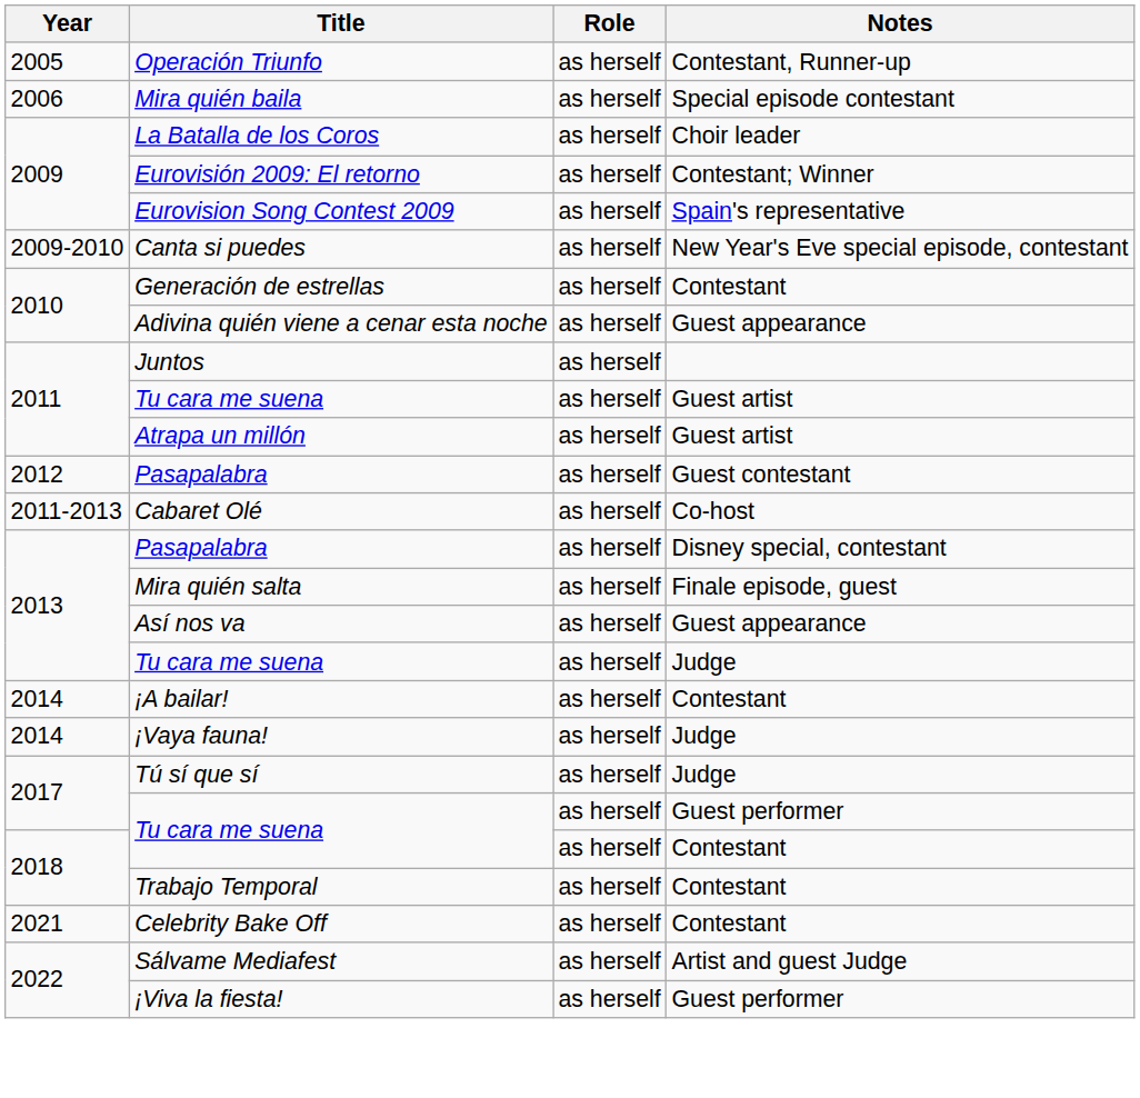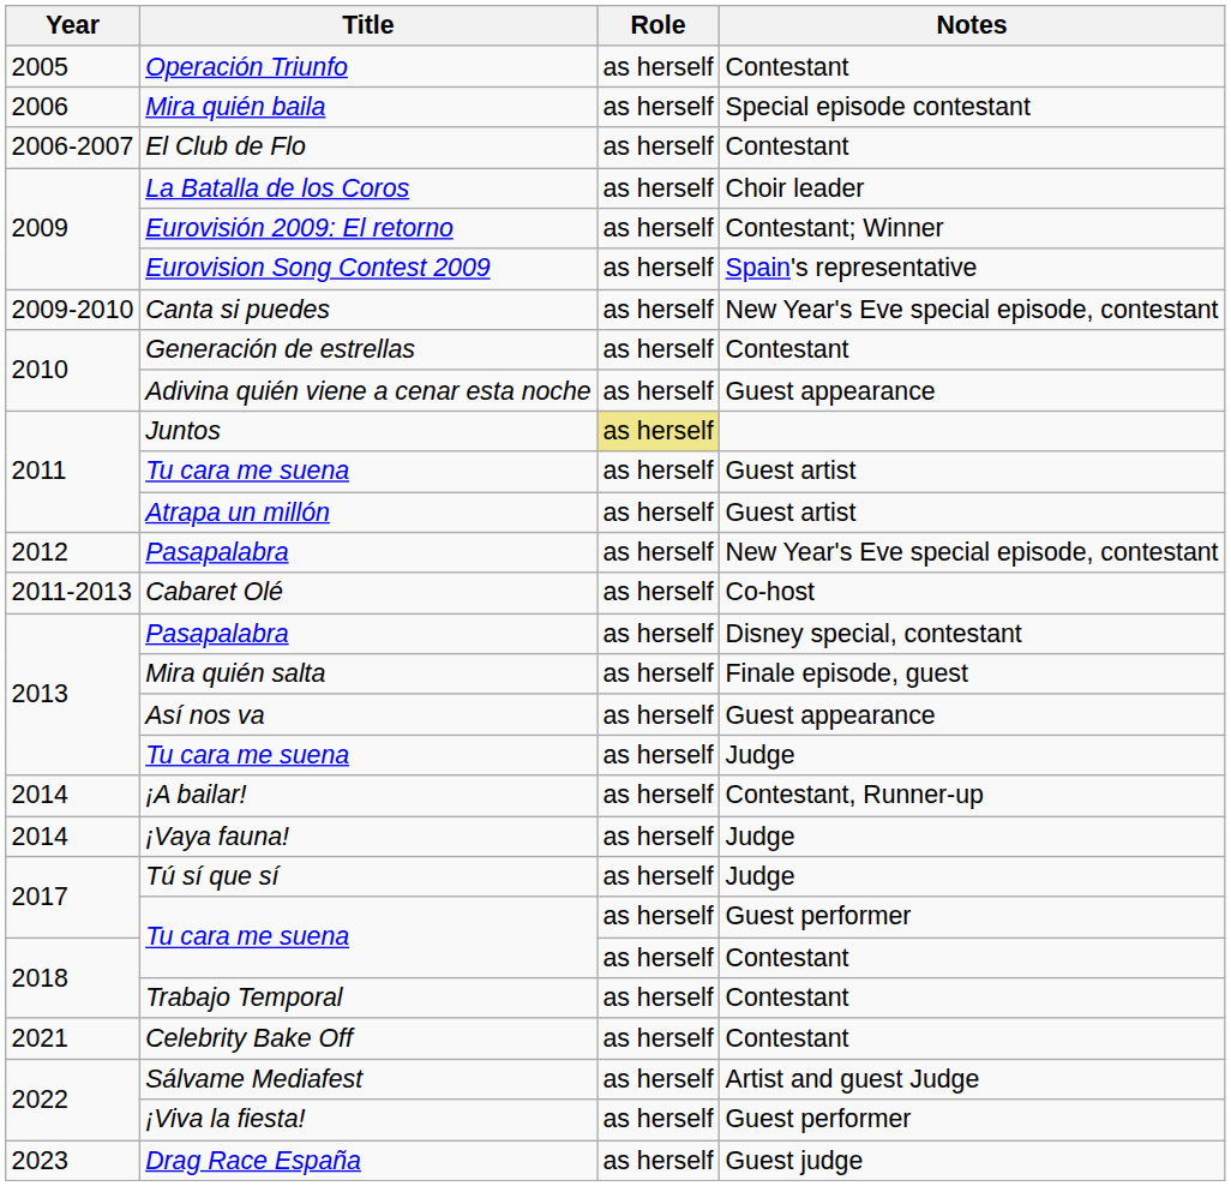Operación Triunfo | Notes: Contestant, Runner-up -> Contestant
+ row: 2006-2007 | El Club de Flo | as herself | Contestant
Juntos | Role: no background -> khaki background
2012 / Pasapalabra | Notes: Guest contestant -> New Year's Eve special episode, contestant
¡A bailar! | Notes: Contestant -> Contestant, Runner-up
+ row: 2023 | Drag Race España | as herself | Guest judge
